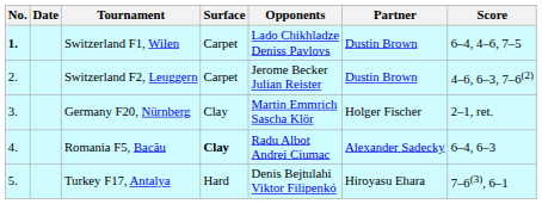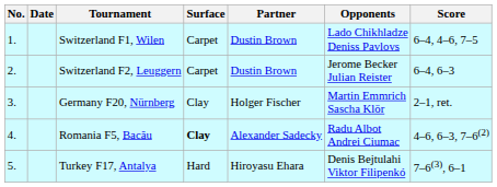columns swapped: Partner <-> Opponents
Switzerland F1, Wilen | No.: bold -> normal
Switzerland F2, Leuggern | Score: 4–6, 6–3, 7–6(2) -> 6–4, 6–3
Romania F5, Bacău | Score: 6–4, 6–3 -> 4–6, 6–3, 7–6(2)
